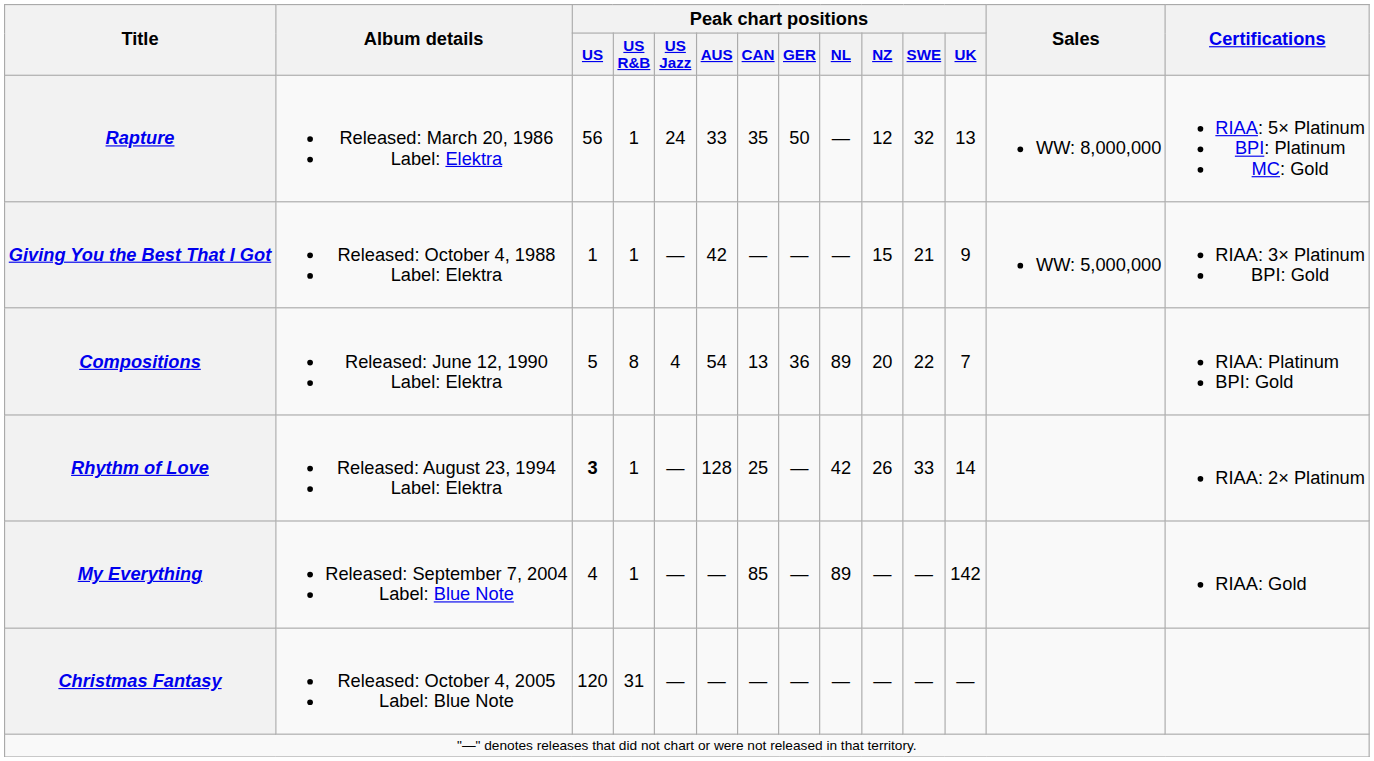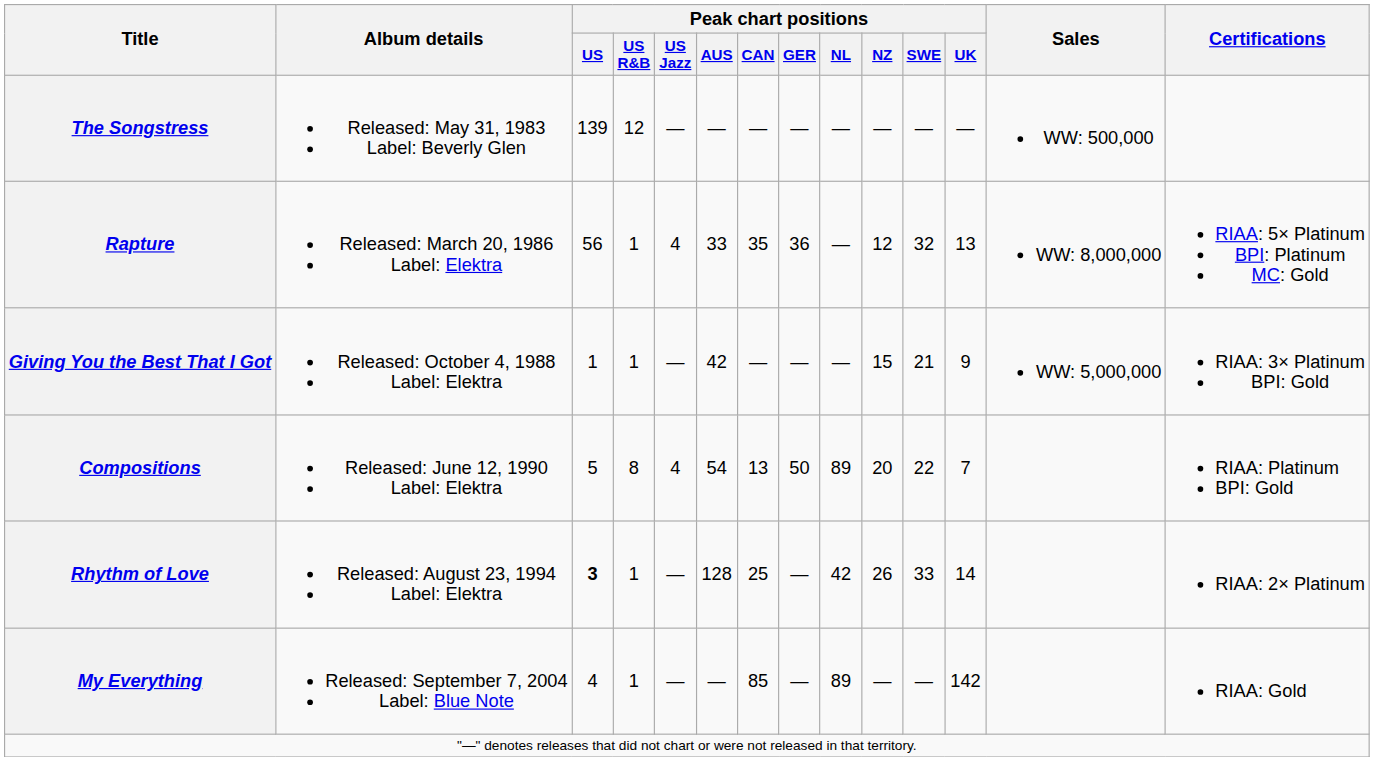+ row: The Songstress | Released: May 31, 1983 Label: Beverly Glen | 139 | 12 | — | — | — | — | — | — | — | — | WW: 500,000
Rapture | Peak chart positions / US Jazz: 24 -> 4
Rapture | Peak chart positions / GER: 50 -> 36
Compositions | Peak chart positions / GER: 36 -> 50
- row: Christmas Fantasy | Released: October 4, 2005 Label: Blue Note | 120 | 31 | — | — | — | — | — | — | — | —
